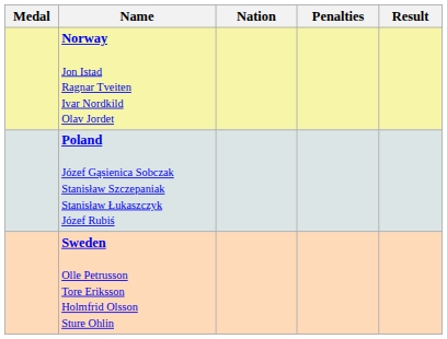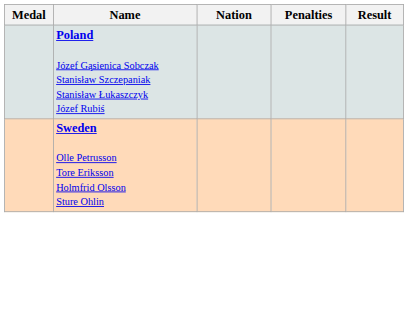- row: Norway Jon Istad Ragnar Tveiten Ivar Nordkild Olav Jordet
